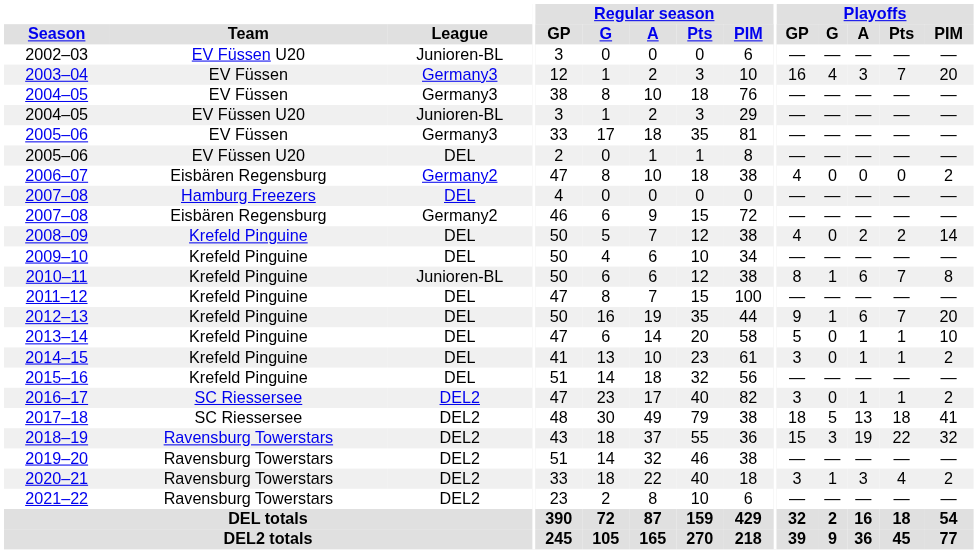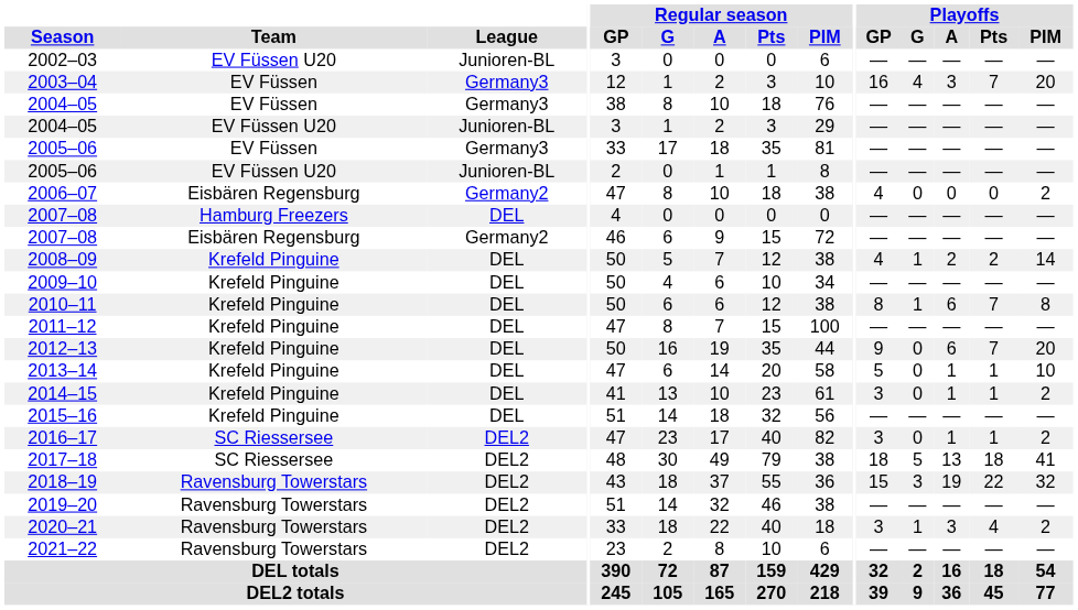2005–06 / EV Füssen U20 | League: DEL -> Junioren-BL
2008–09 | Playoffs / G: 0 -> 1
2010–11 | League: Junioren-BL -> DEL
2012–13 | Playoffs / G: 1 -> 0
